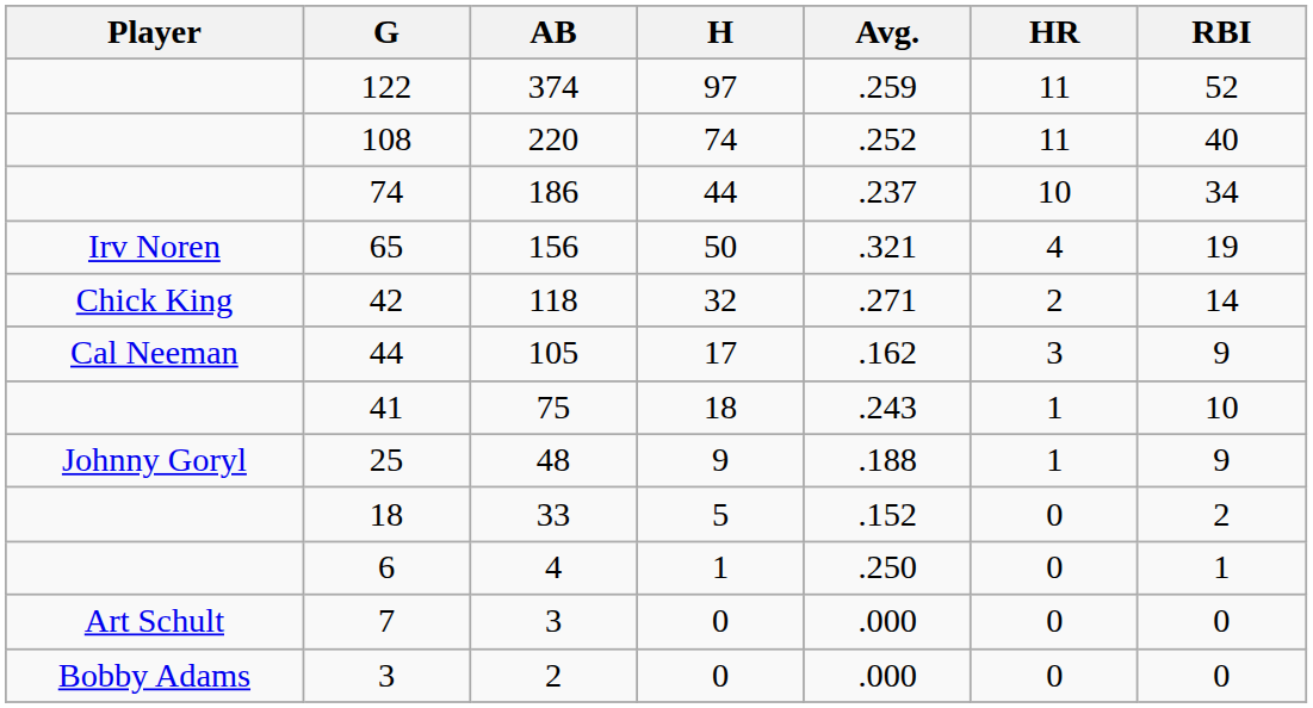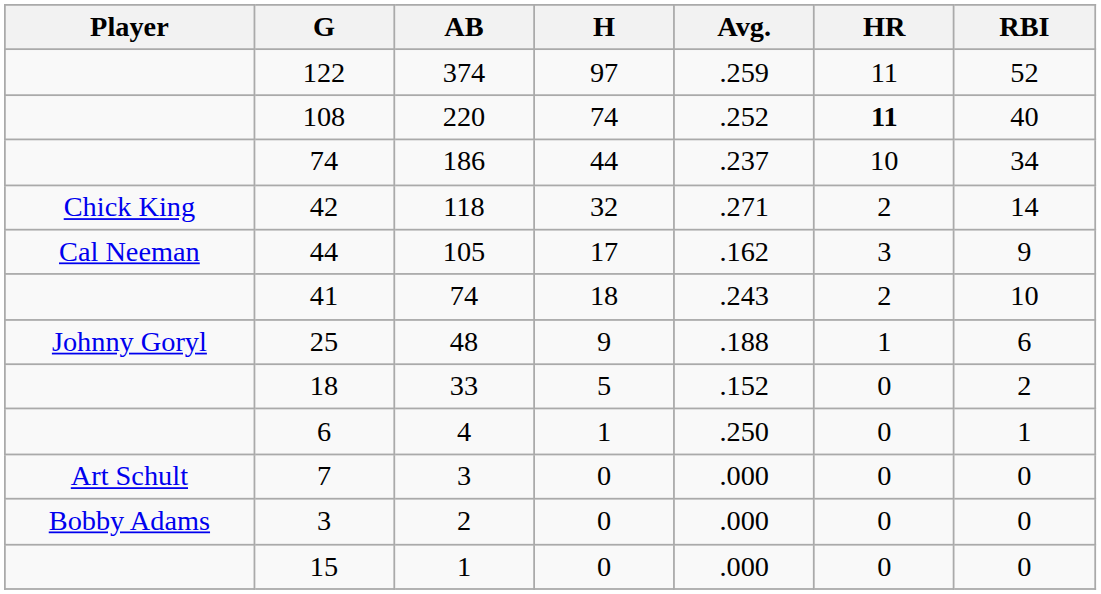108 | HR: normal -> bold
- row: Irv Noren | 65 | 156 | 50 | .321 | 4 | 19
41 | AB: 75 -> 74
41 | HR: 1 -> 2
25 | RBI: 9 -> 6
+ row: 15 | 1 | 0 | .000 | 0 | 0
